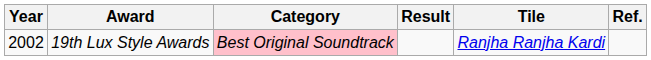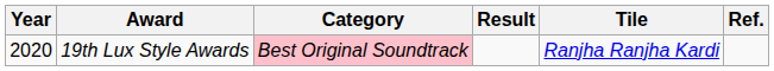19th Lux Style Awards | Year: 2002 -> 2020
